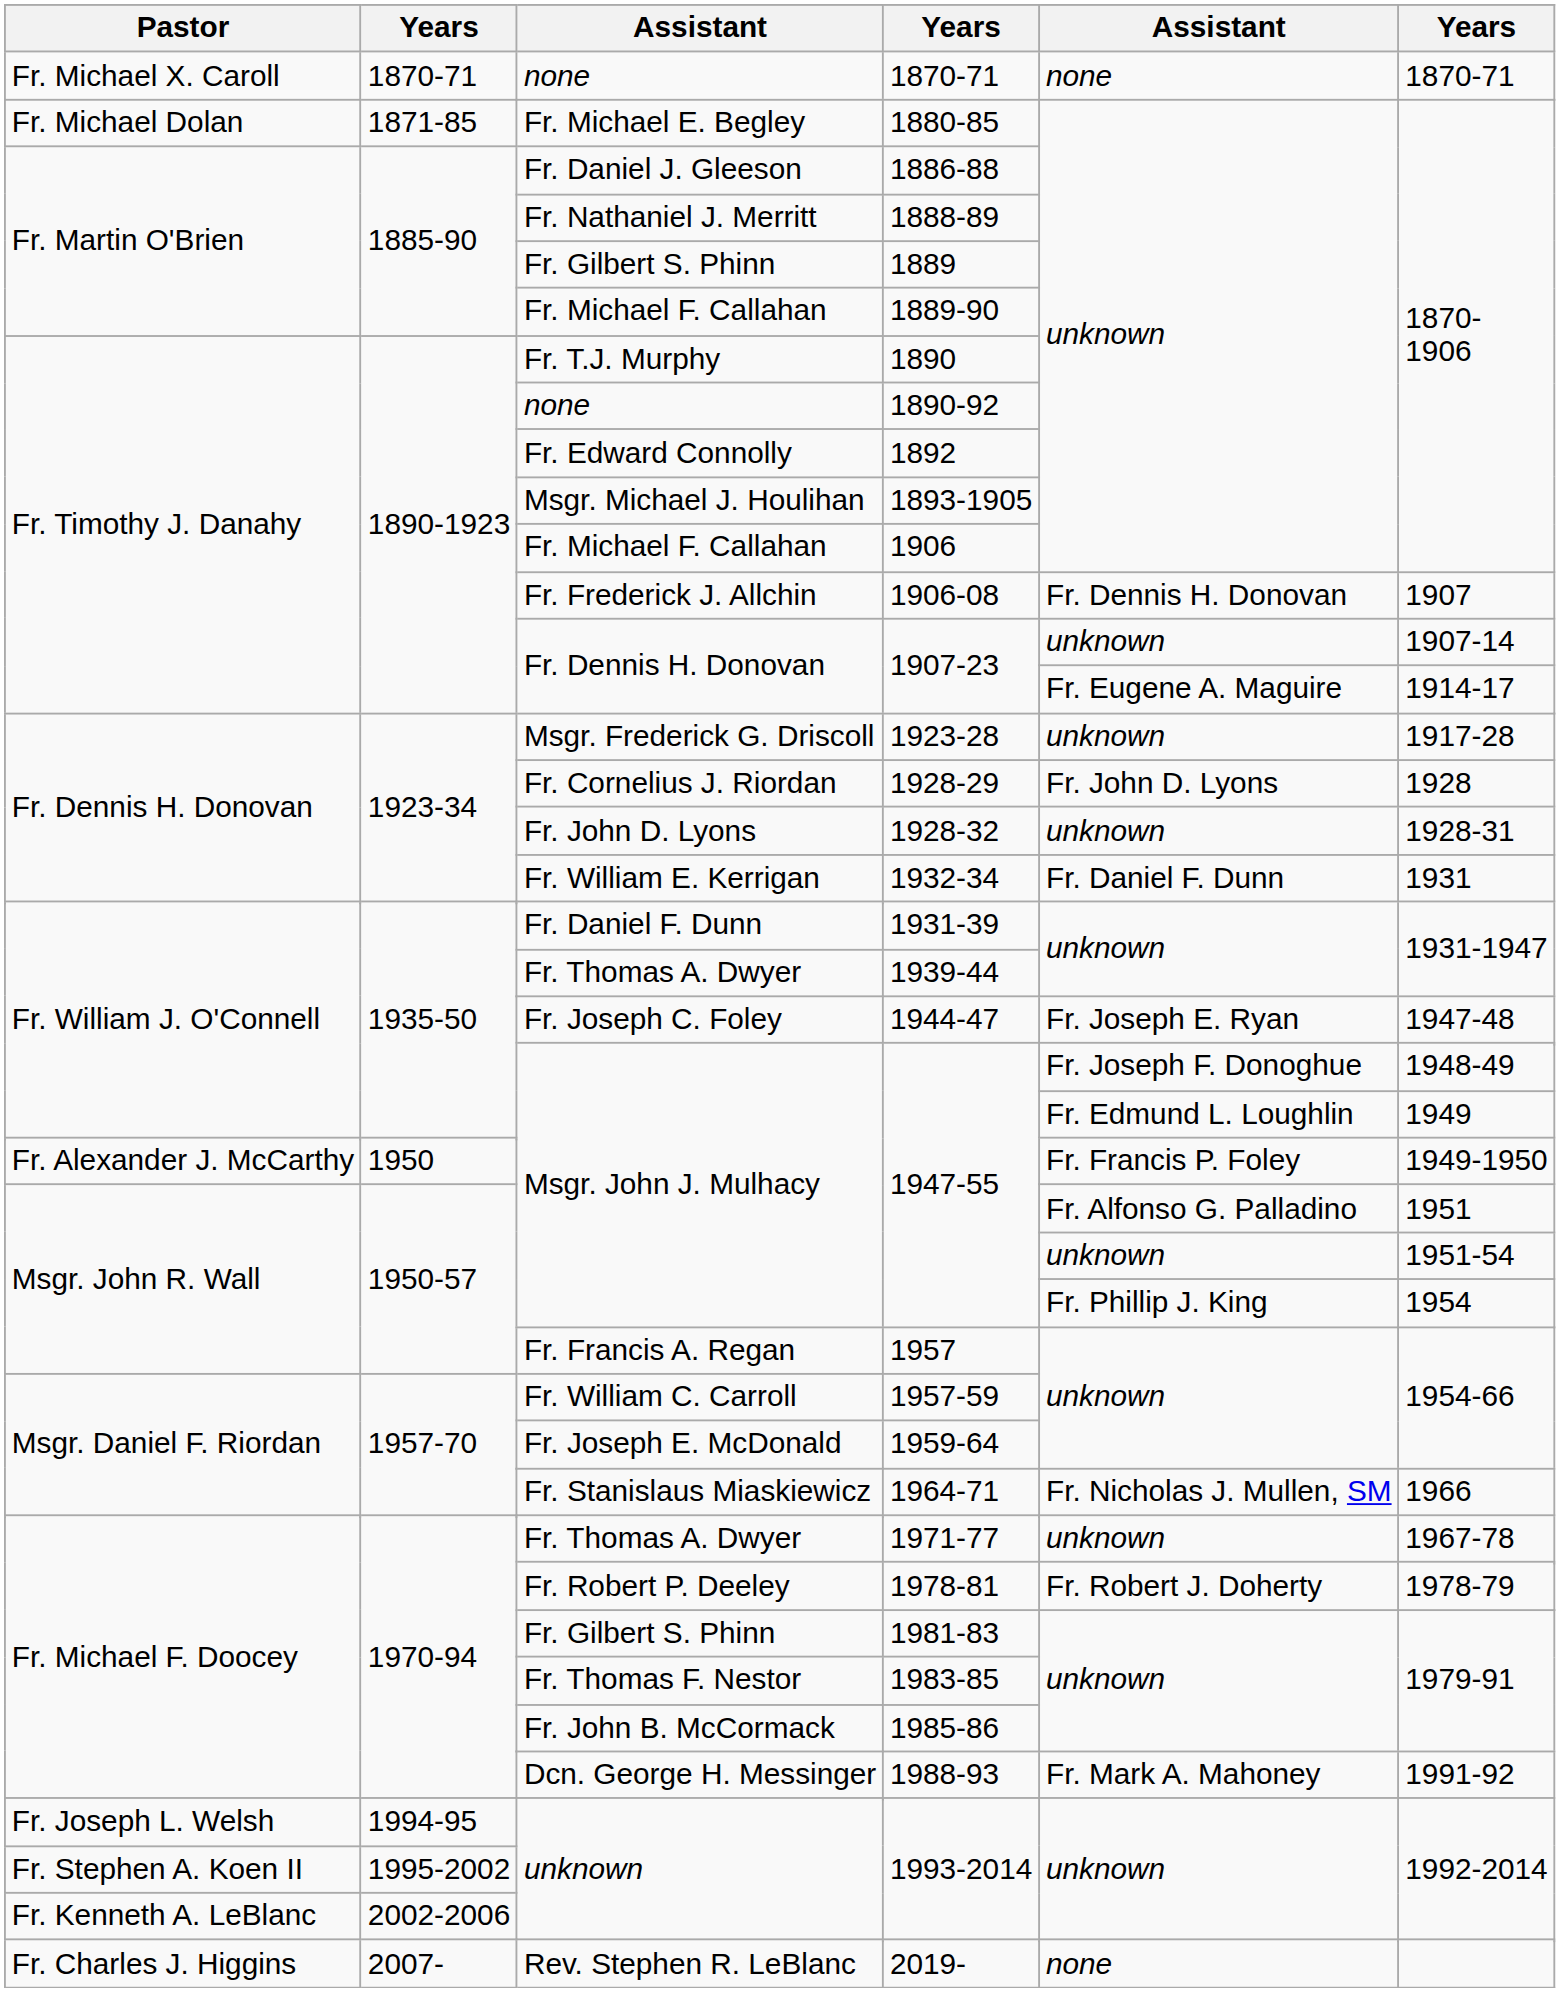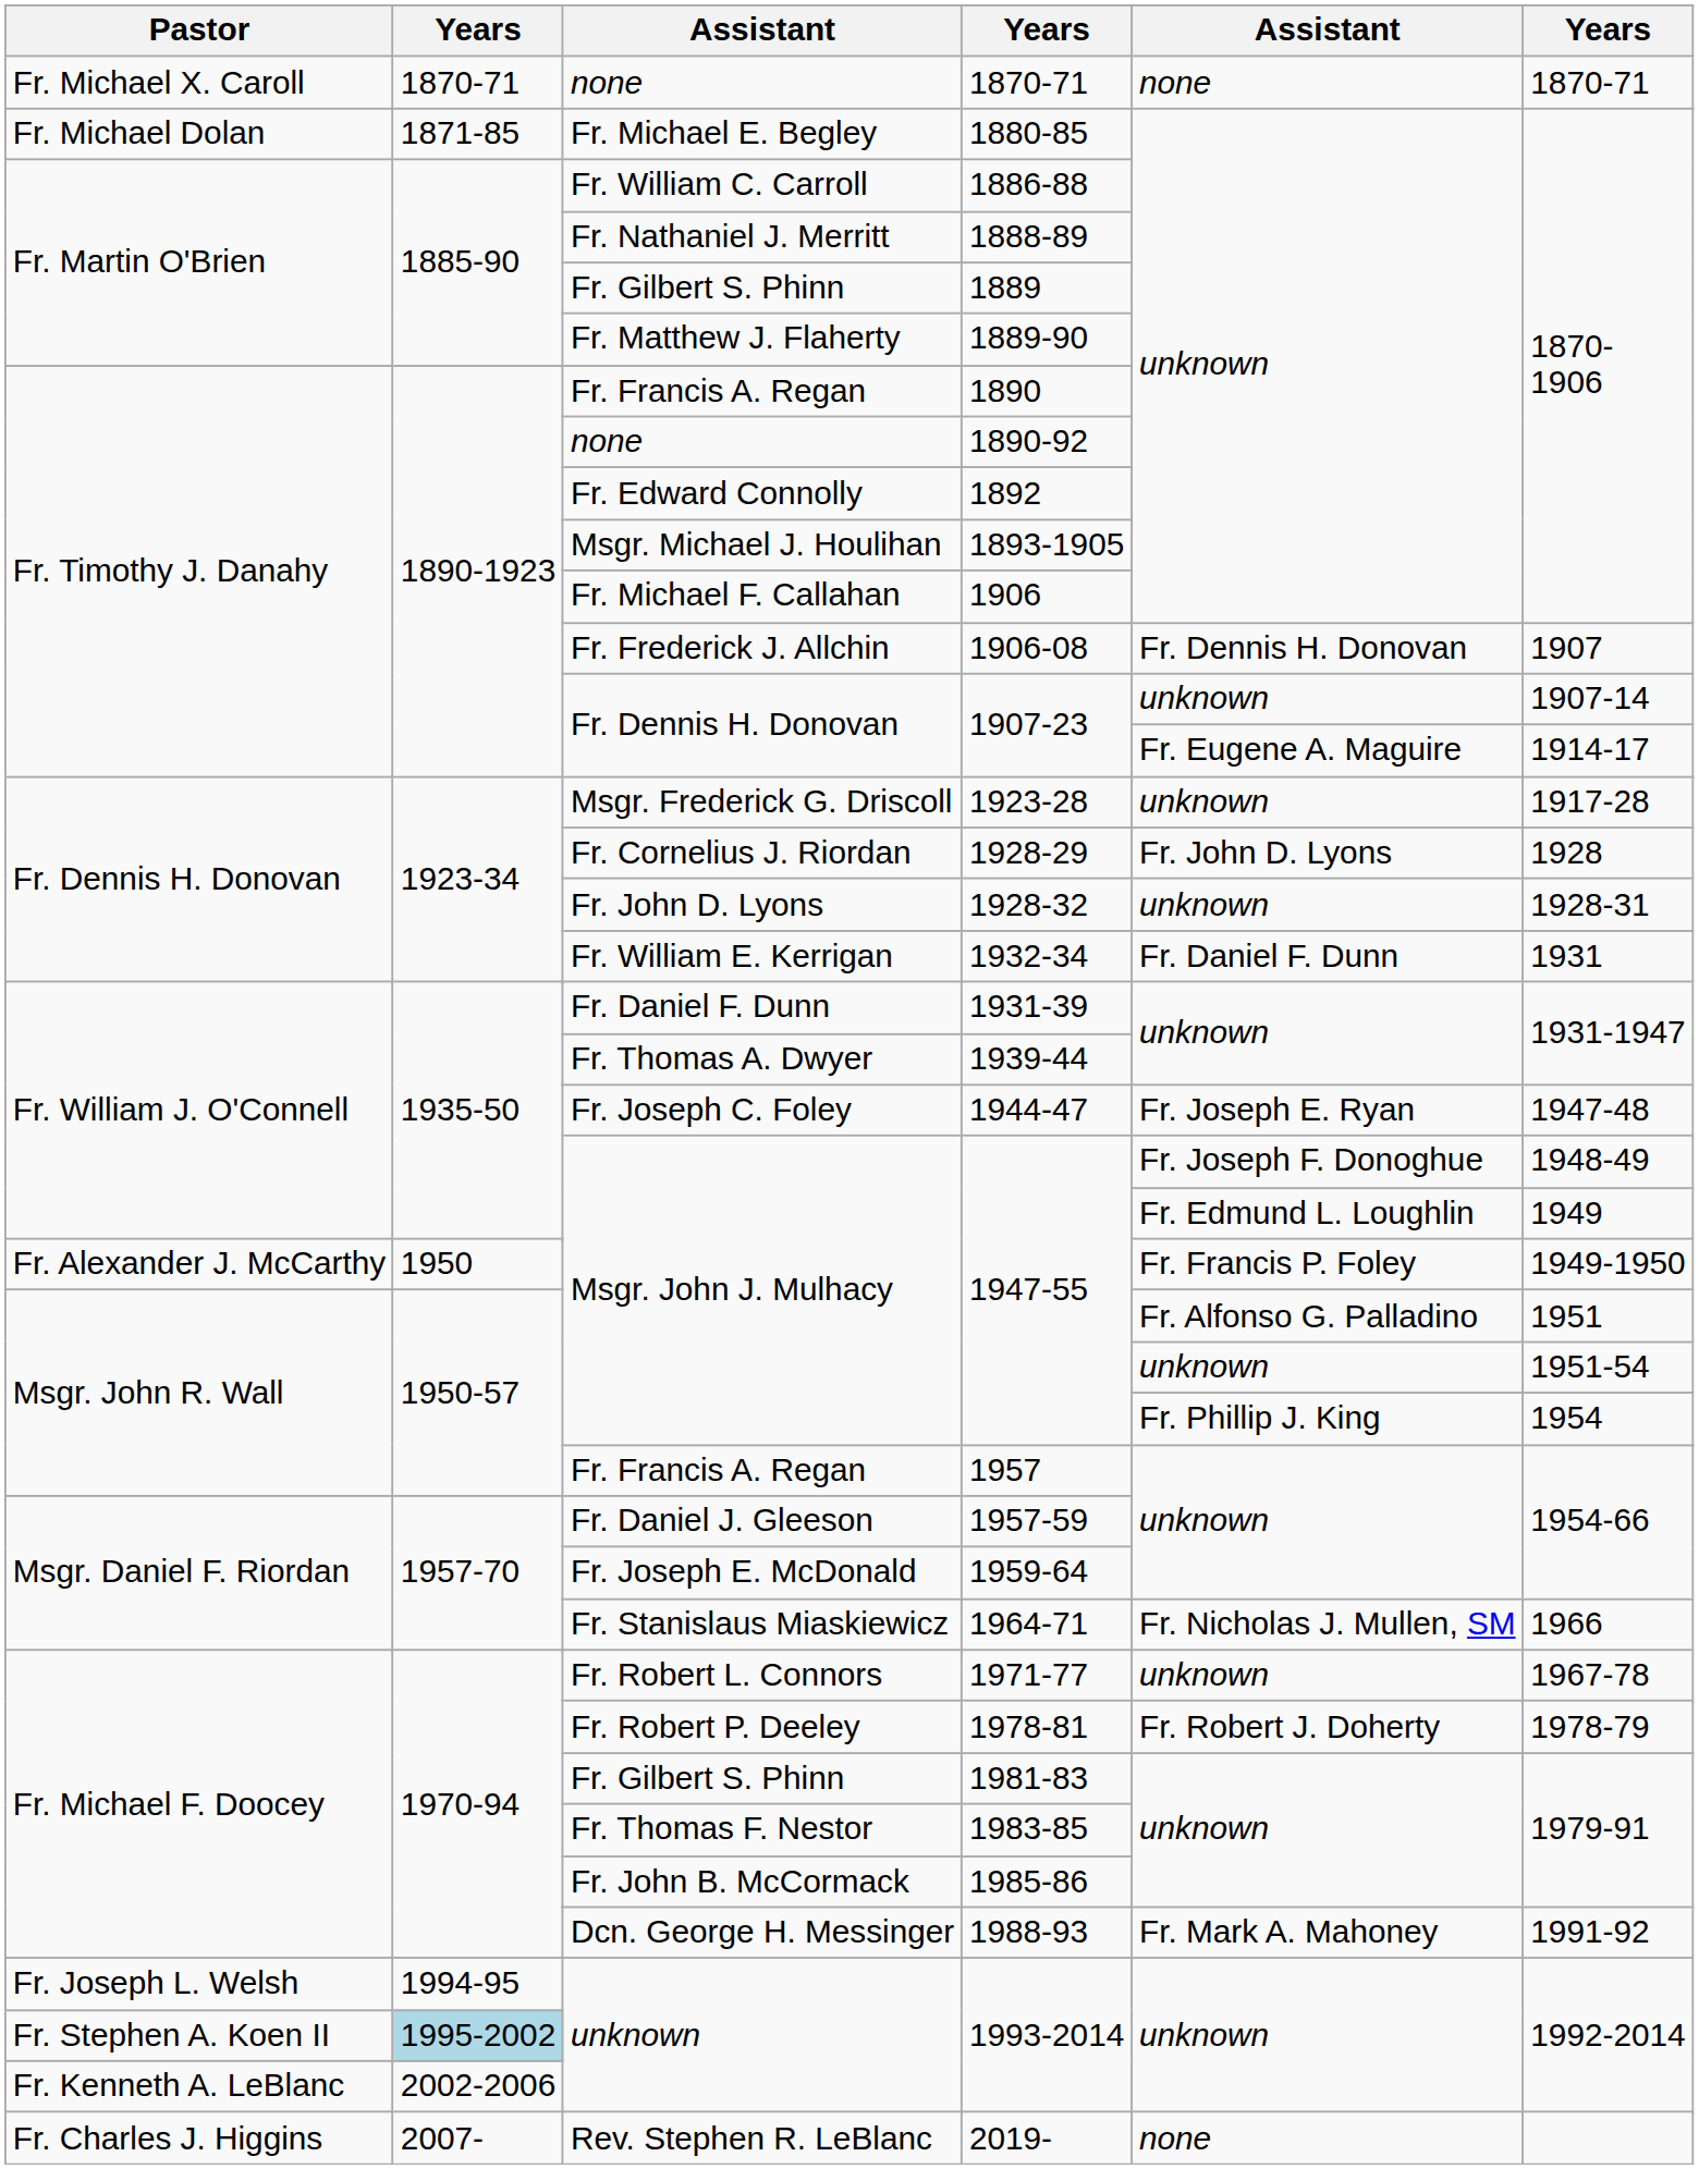1886-88 | column 3: Fr. Daniel J. Gleeson -> Fr. William C. Carroll
1889-90 | column 3: Fr. Michael F. Callahan -> Fr. Matthew J. Flaherty
1890 | column 3: Fr. T.J. Murphy -> Fr. Francis A. Regan
1957-59 | column 3: Fr. William C. Carroll -> Fr. Daniel J. Gleeson
1971-77 | column 3: Fr. Thomas A. Dwyer -> Fr. Robert L. Connors
Fr. Stephen A. Koen II / 1993-2014 | column 2: no background -> lightblue background
